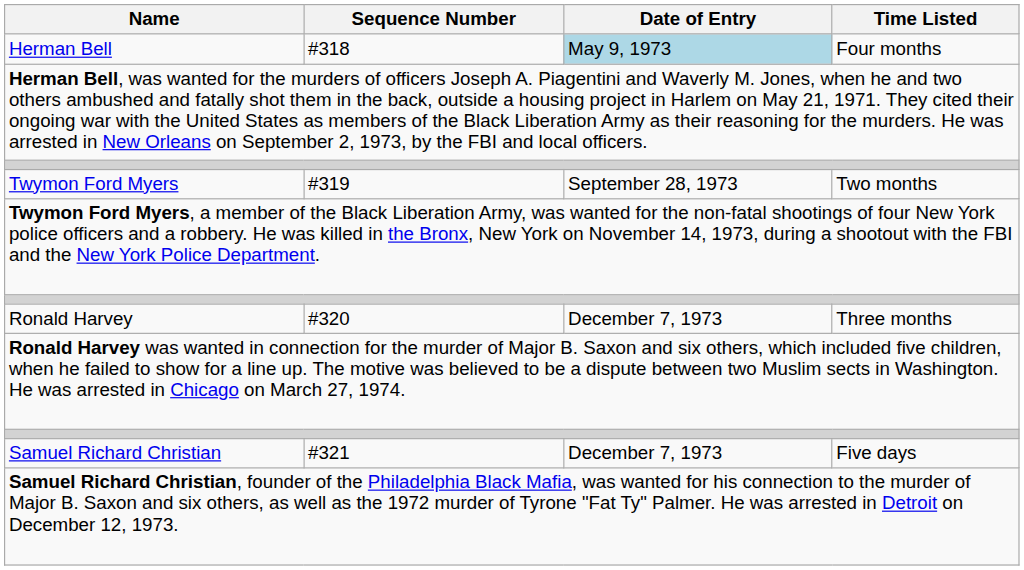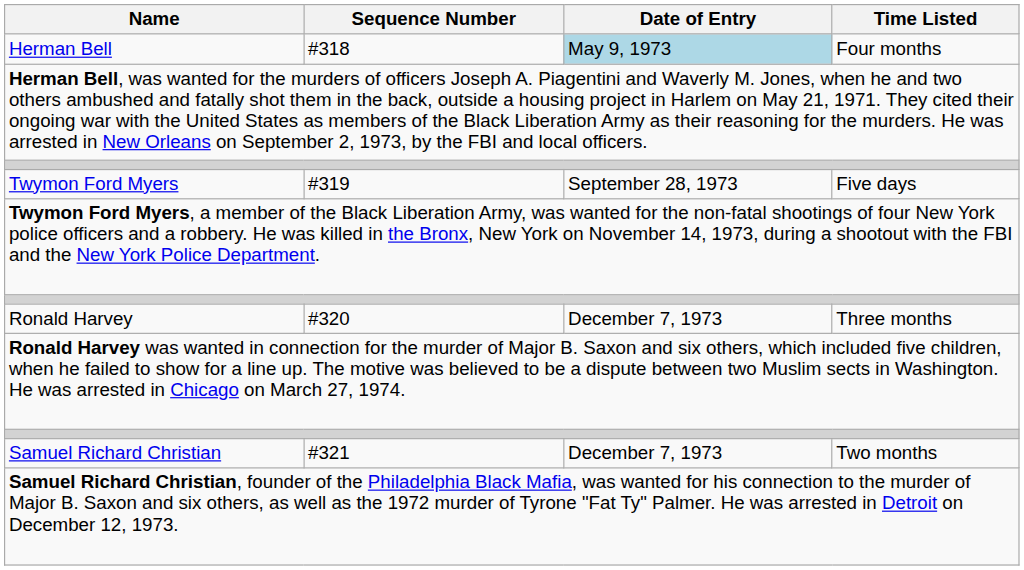Twymon Ford Myers | Time Listed: Two months -> Five days
Samuel Richard Christian | Time Listed: Five days -> Two months
